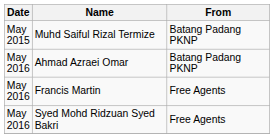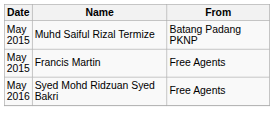- row: May 2016 | Ahmad Azraei Omar | Batang Padang PKNP
Francis Martin | Date: May 2016 -> May 2015
